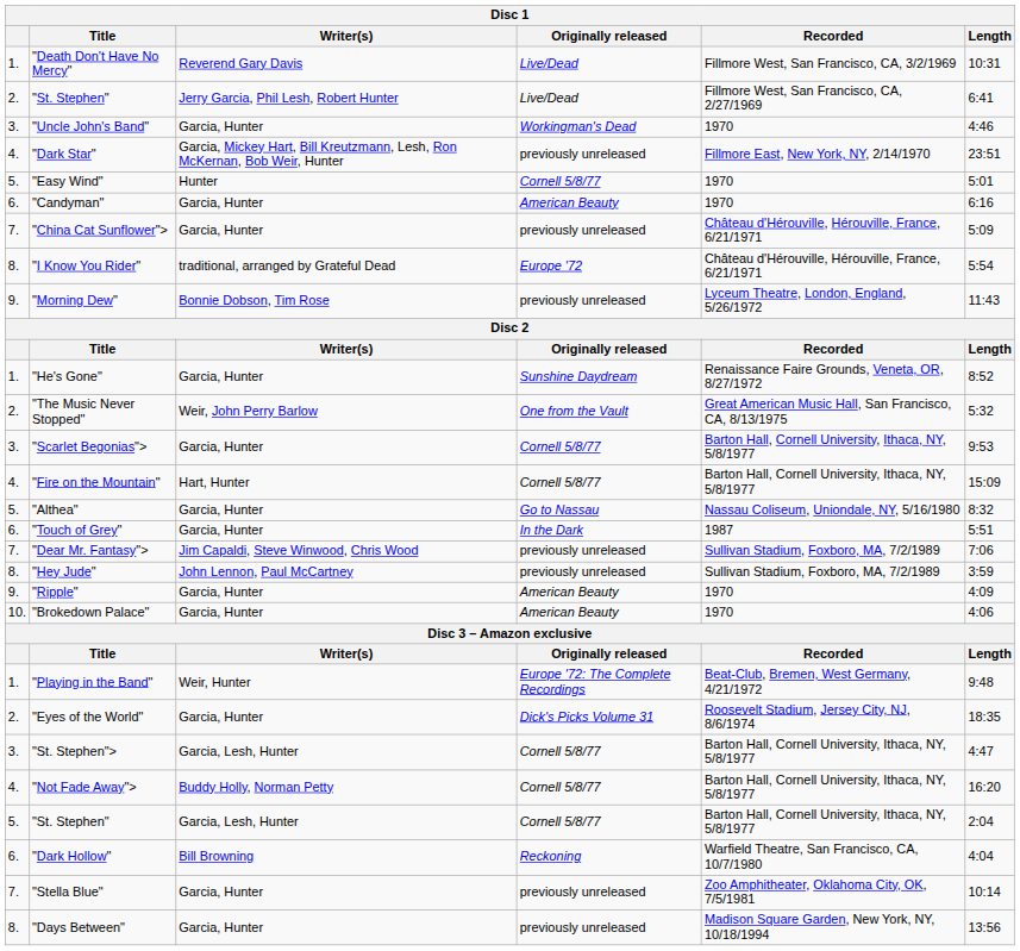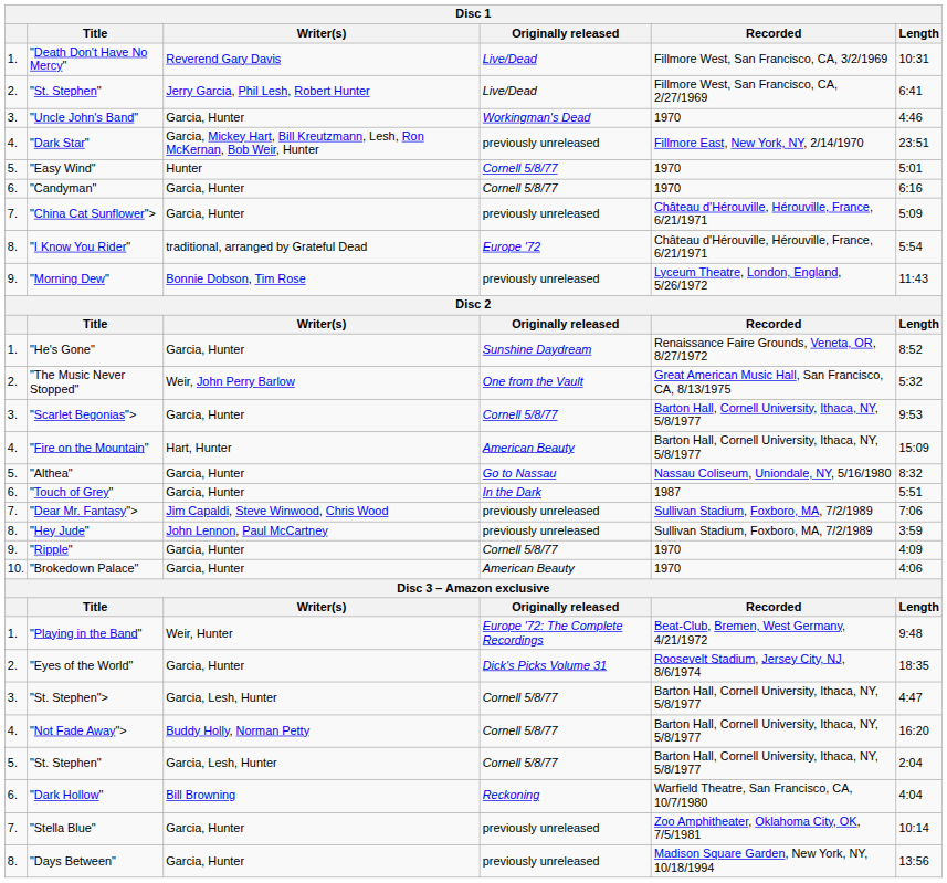"Candyman" | Originally released: American Beauty -> Cornell 5/8/77
"Fire on the Mountain" | Originally released: Cornell 5/8/77 -> American Beauty
"Ripple" | Originally released: American Beauty -> Cornell 5/8/77
